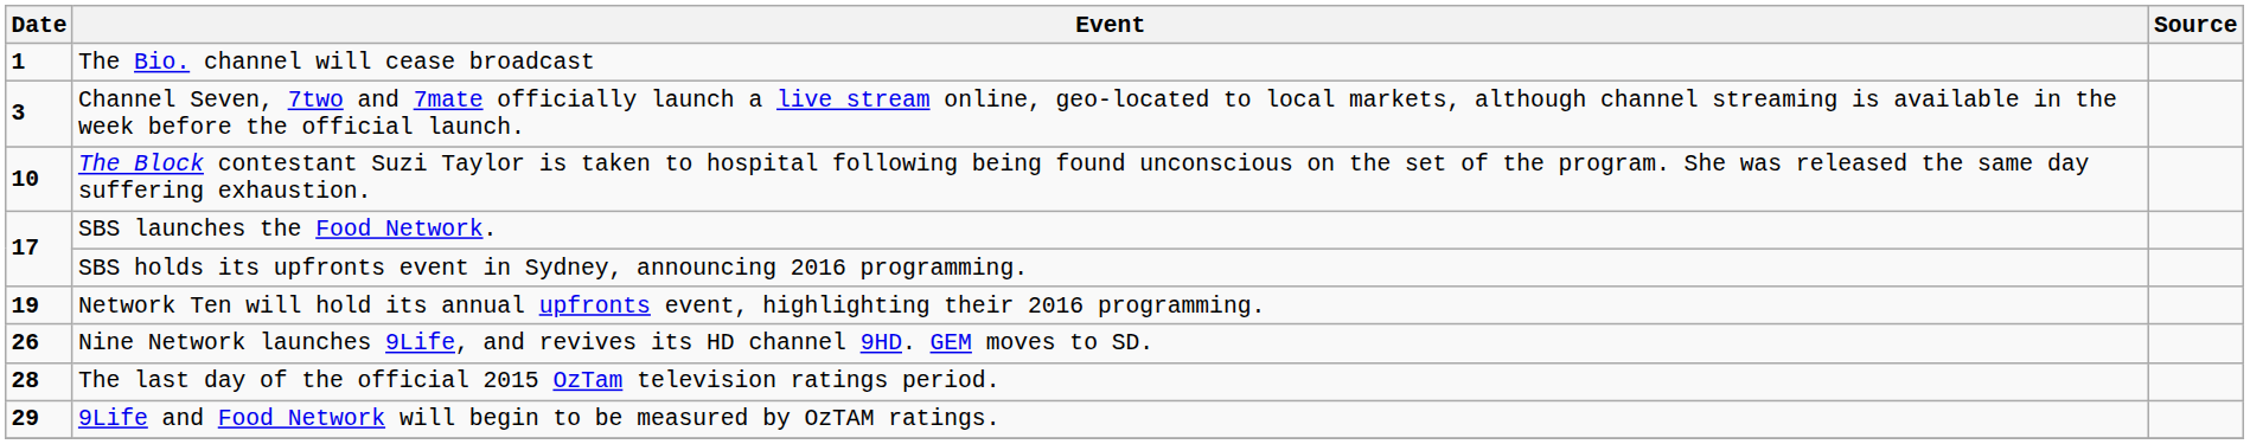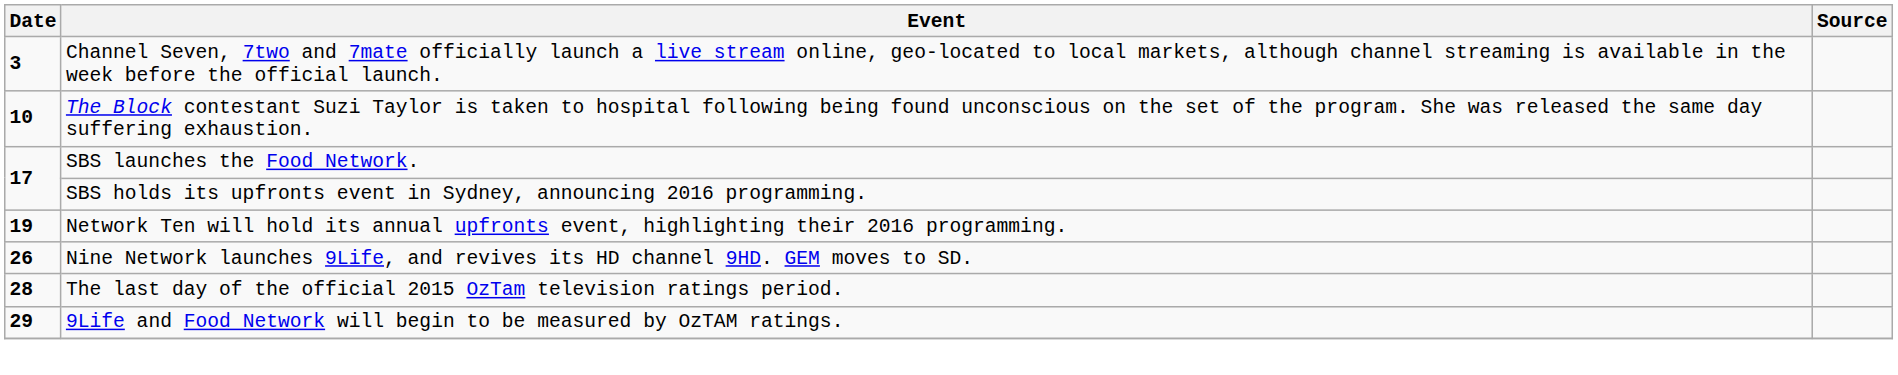- row: 1 | The Bio. channel will cease broadcast
